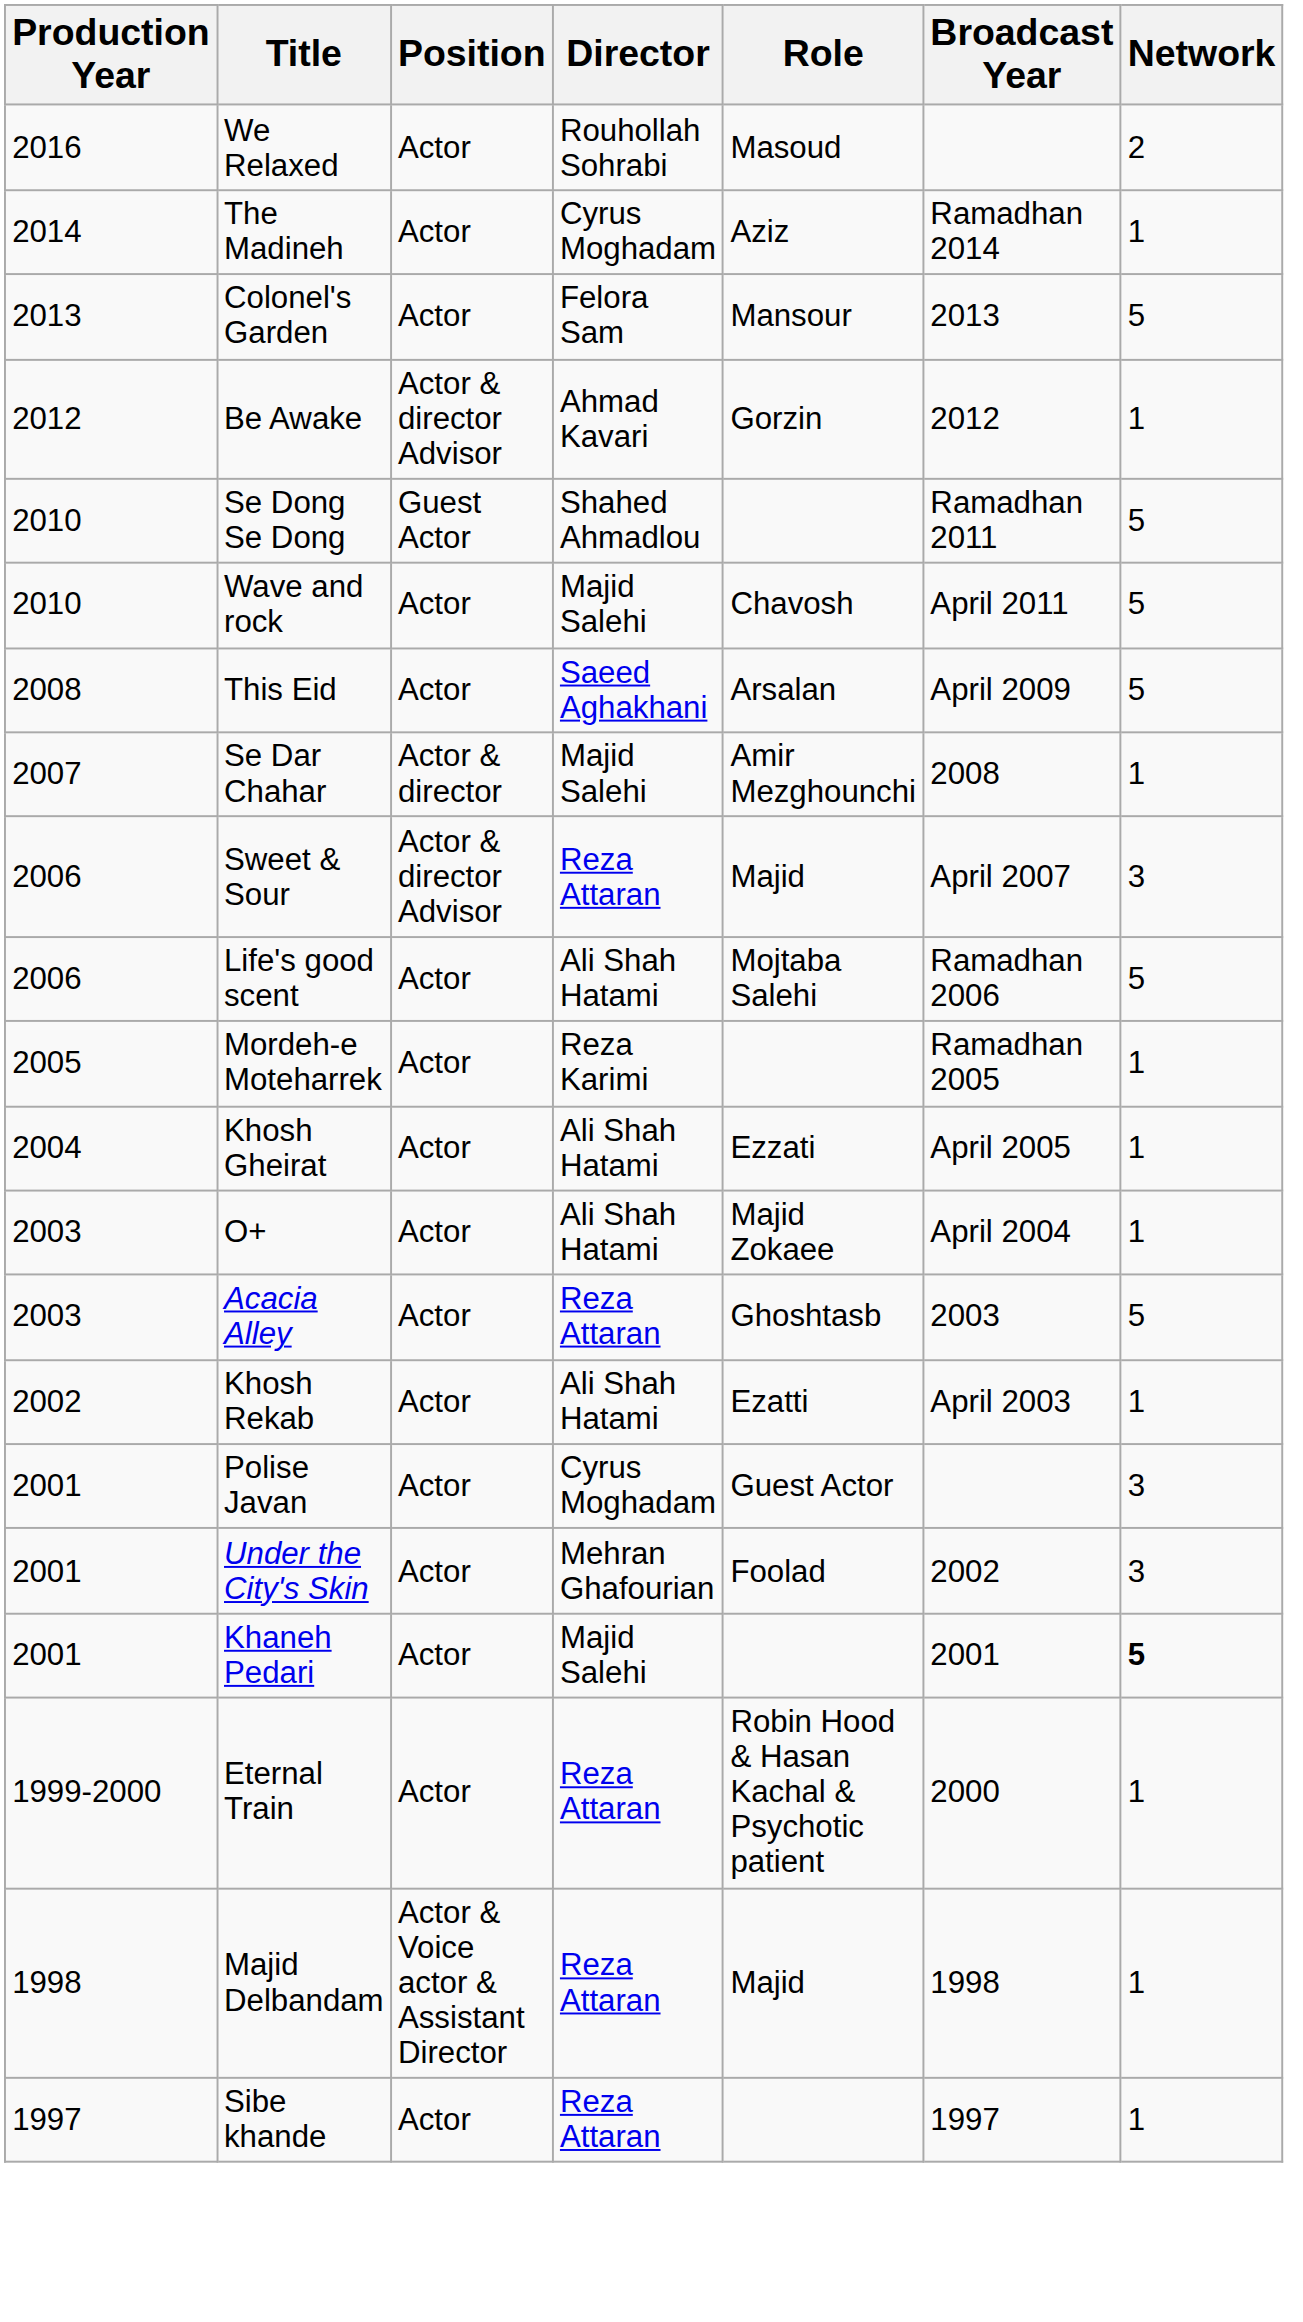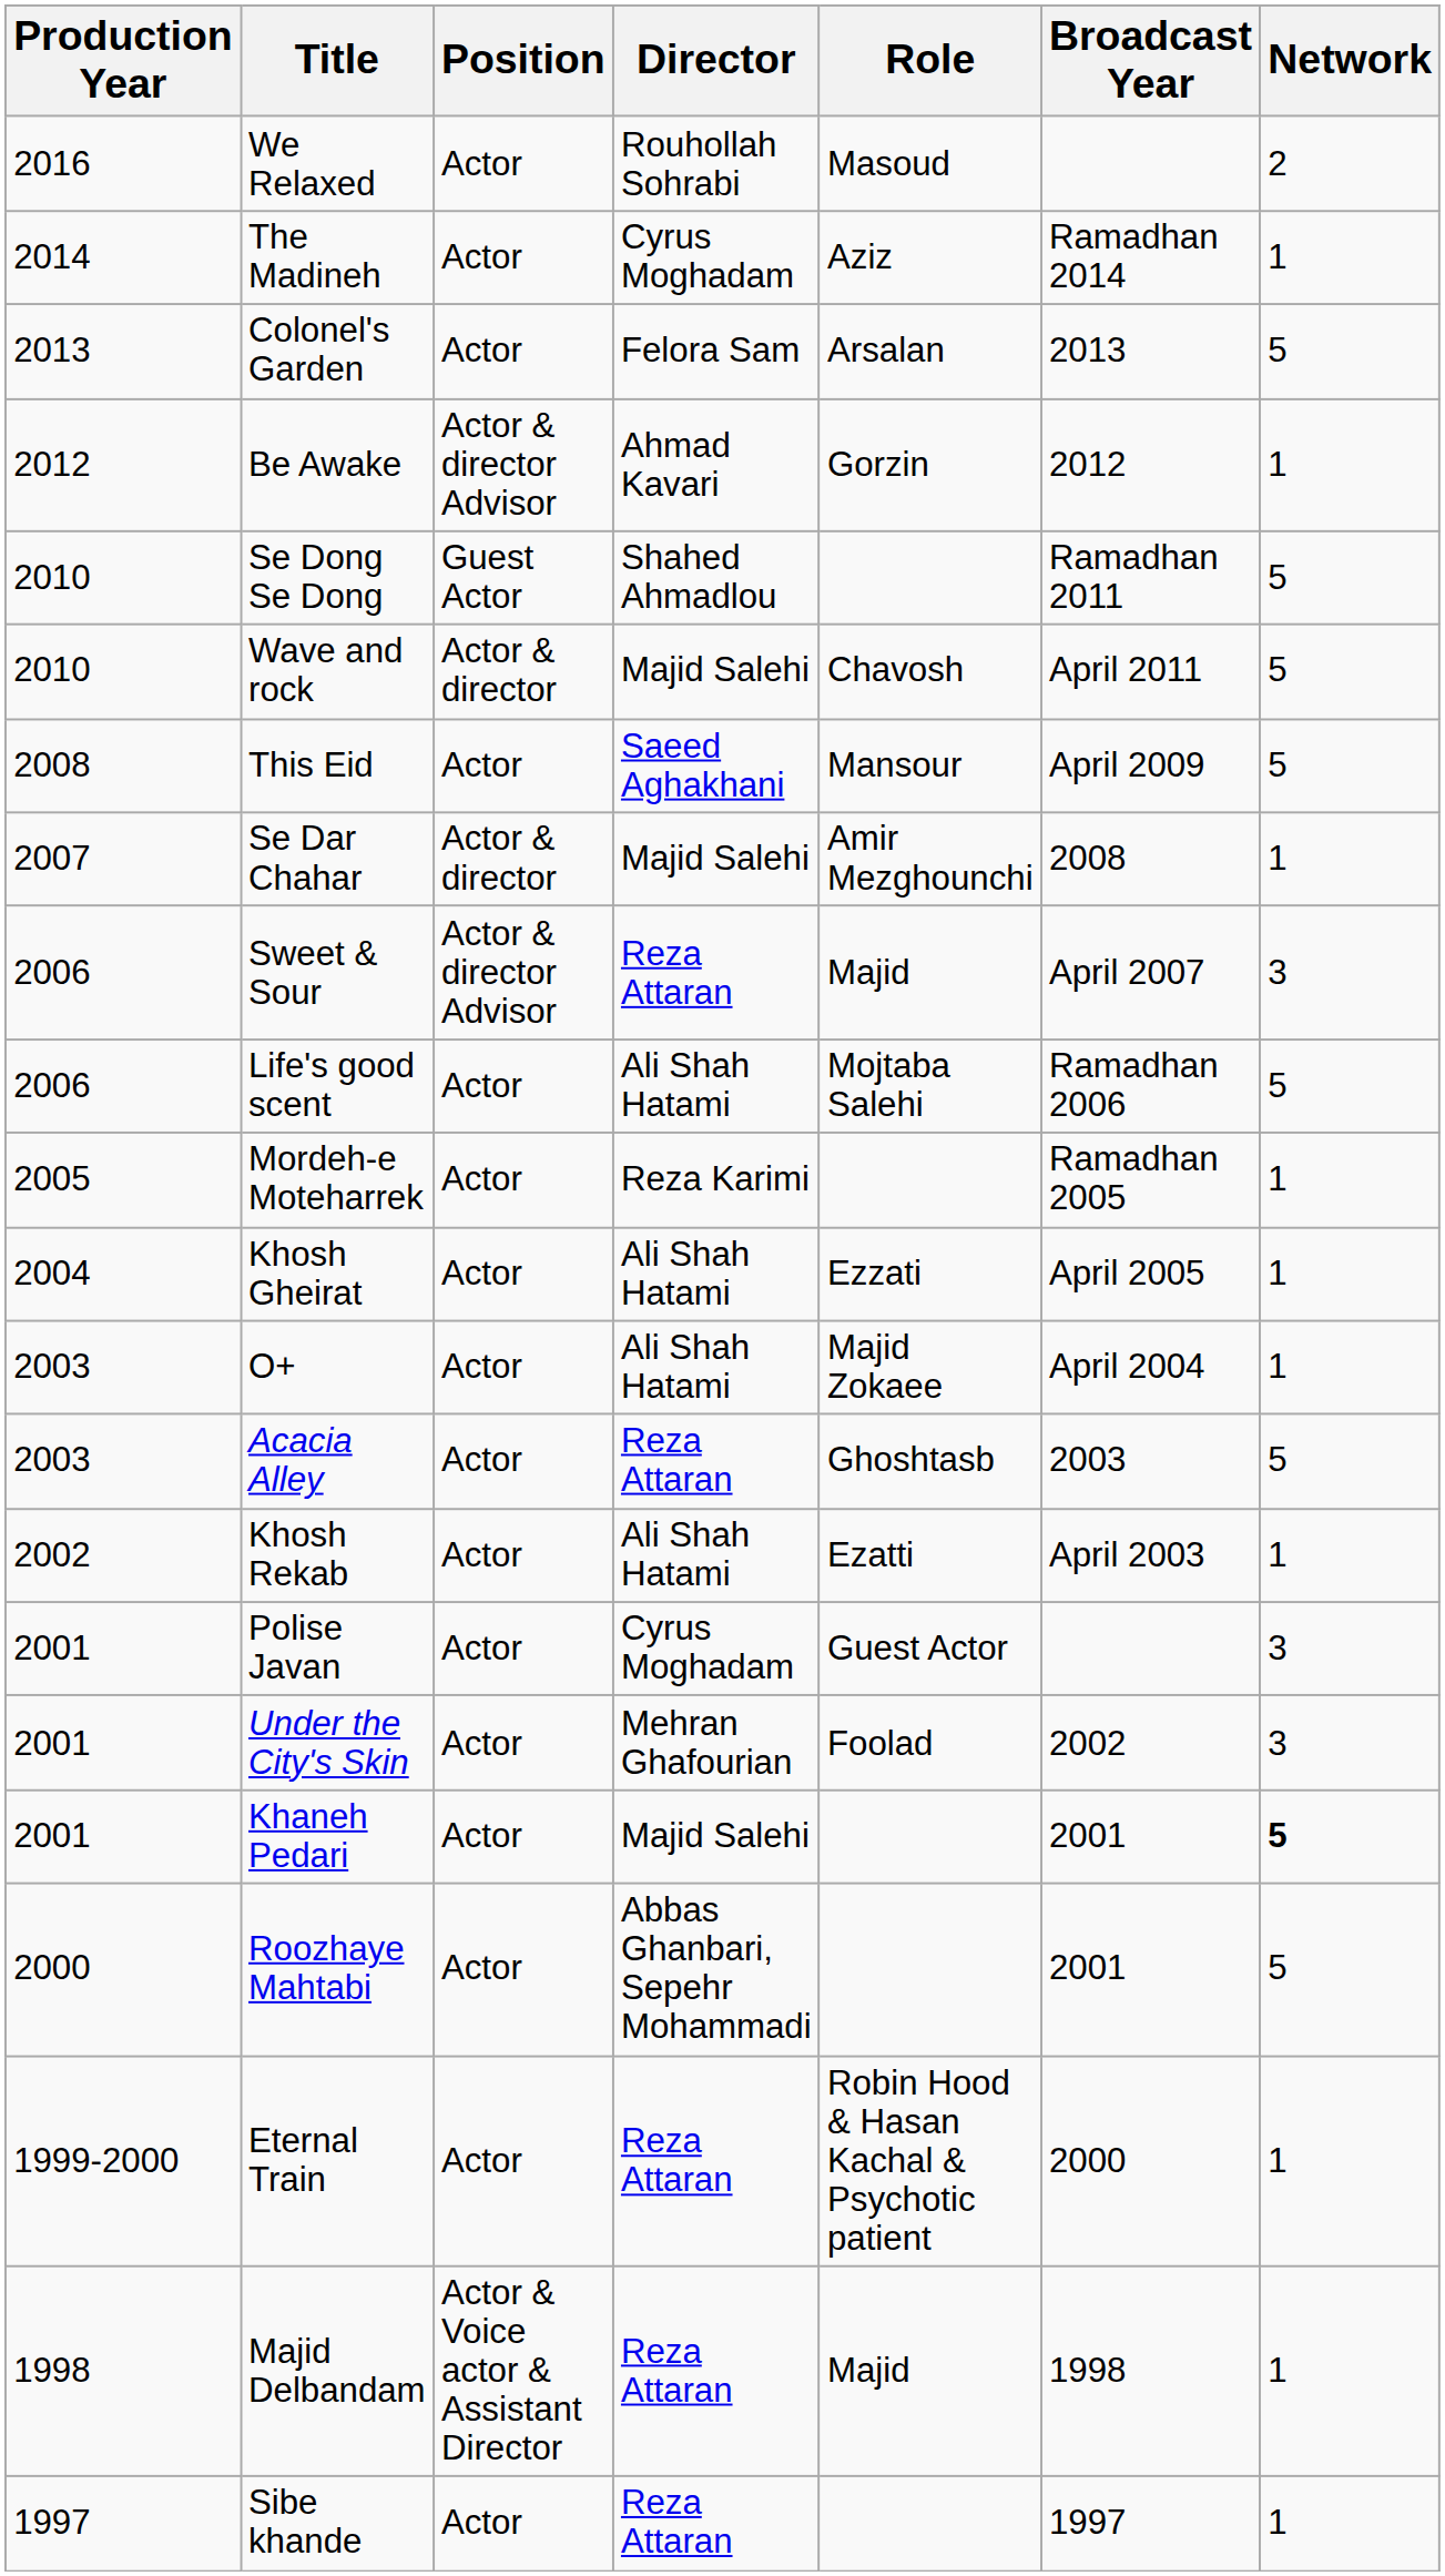Colonel's Garden | Role: Mansour -> Arsalan
Wave and rock | Position: Actor -> Actor & director
This Eid | Role: Arsalan -> Mansour
+ row: 2000 | Roozhaye Mahtabi | Actor | Abbas Ghanbari, Sepehr Mohammadi | 2001 | 5
